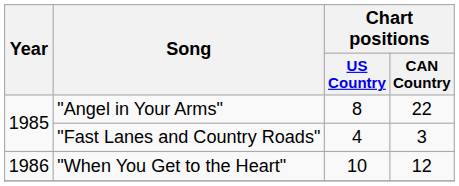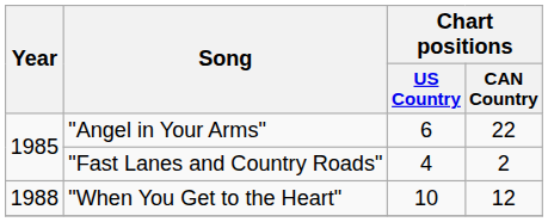"Angel in Your Arms" | Chart positions / US Country: 8 -> 6
"Fast Lanes and Country Roads" | Chart positions / CAN Country: 3 -> 2
"When You Get to the Heart" | Year: 1986 -> 1988
